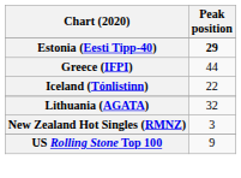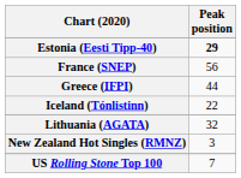+ row: France (SNEP) | 56
US Rolling Stone Top 100 | Peak position: 9 -> 7
